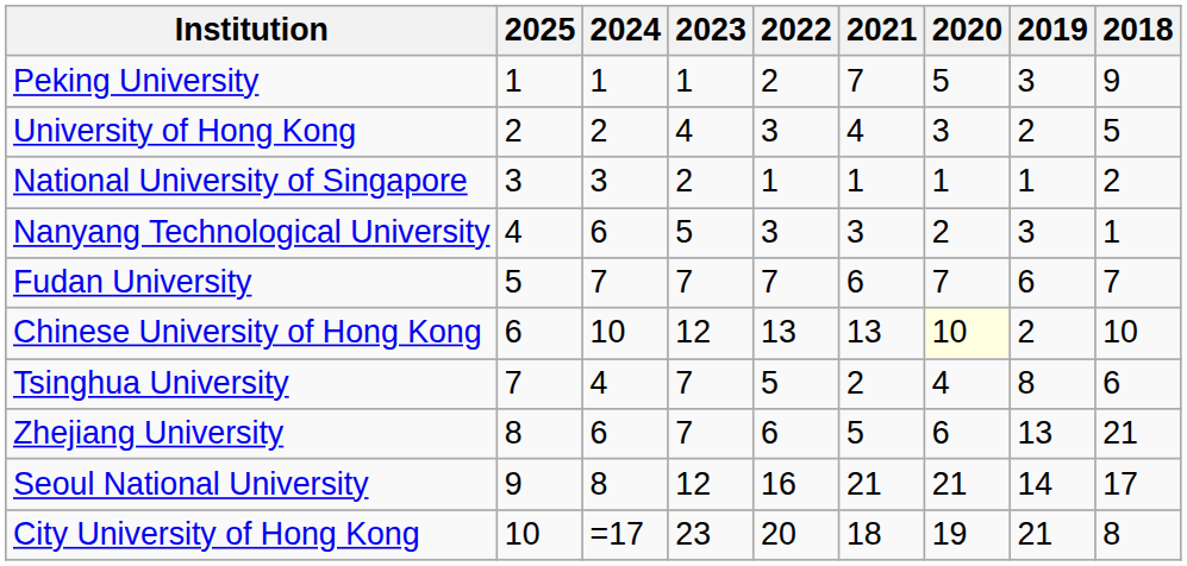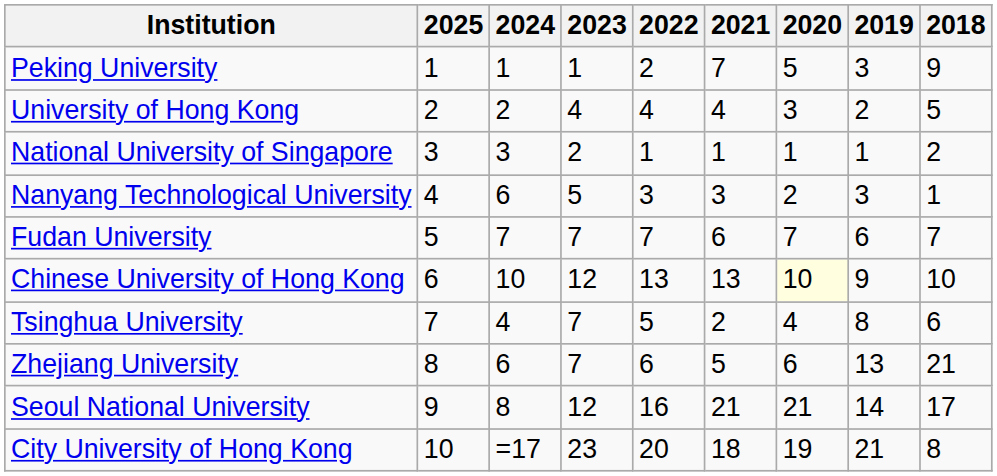University of Hong Kong | 2022: 3 -> 4
Chinese University of Hong Kong | 2019: 2 -> 9
